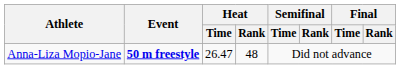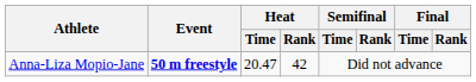Anna-Liza Mopio-Jane | Heat / Time: 26.47 -> 20.47
Anna-Liza Mopio-Jane | Heat / Rank: 48 -> 42
